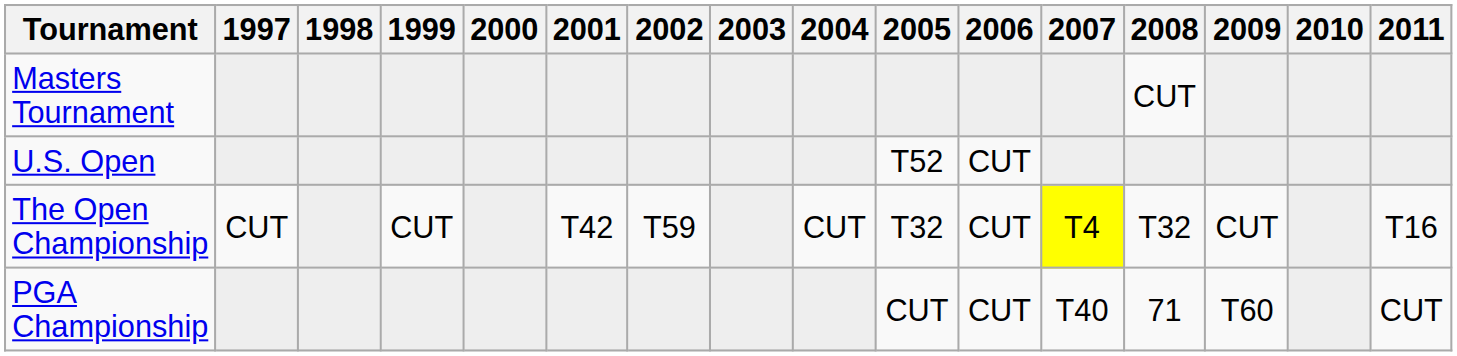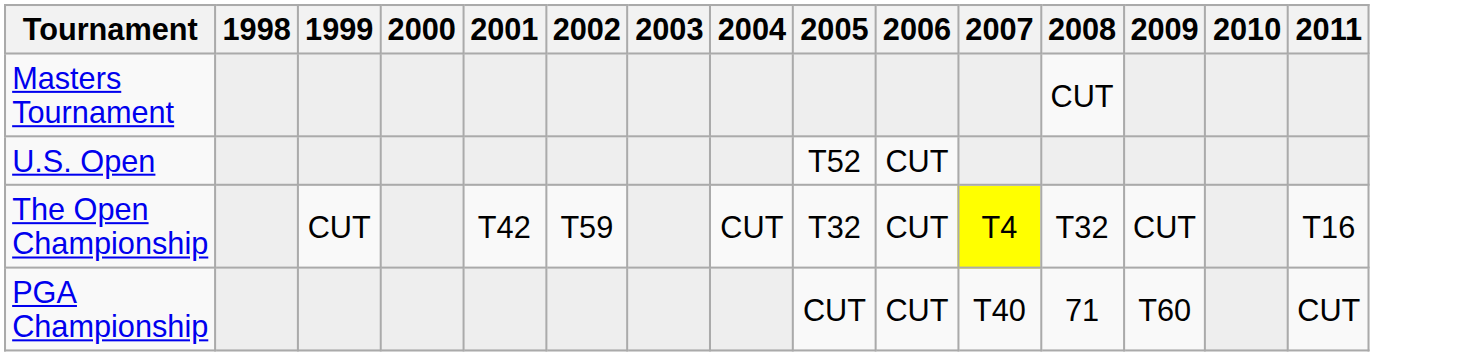- column: 1997 | CUT
